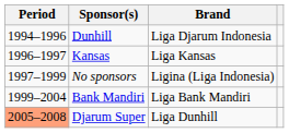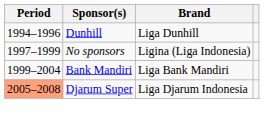Dunhill | Brand: Liga Djarum Indonesia -> Liga Dunhill
- row: 1996–1997 | Kansas | Liga Kansas
Djarum Super | Brand: Liga Dunhill -> Liga Djarum Indonesia
